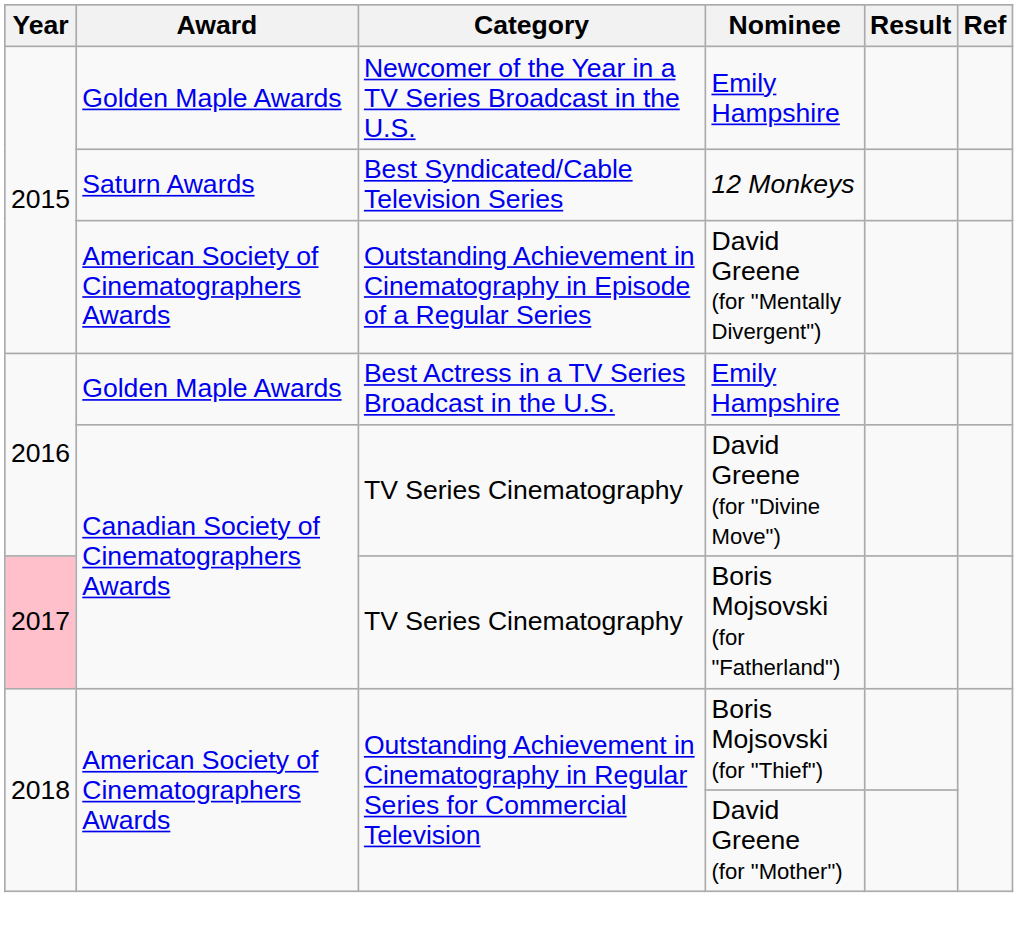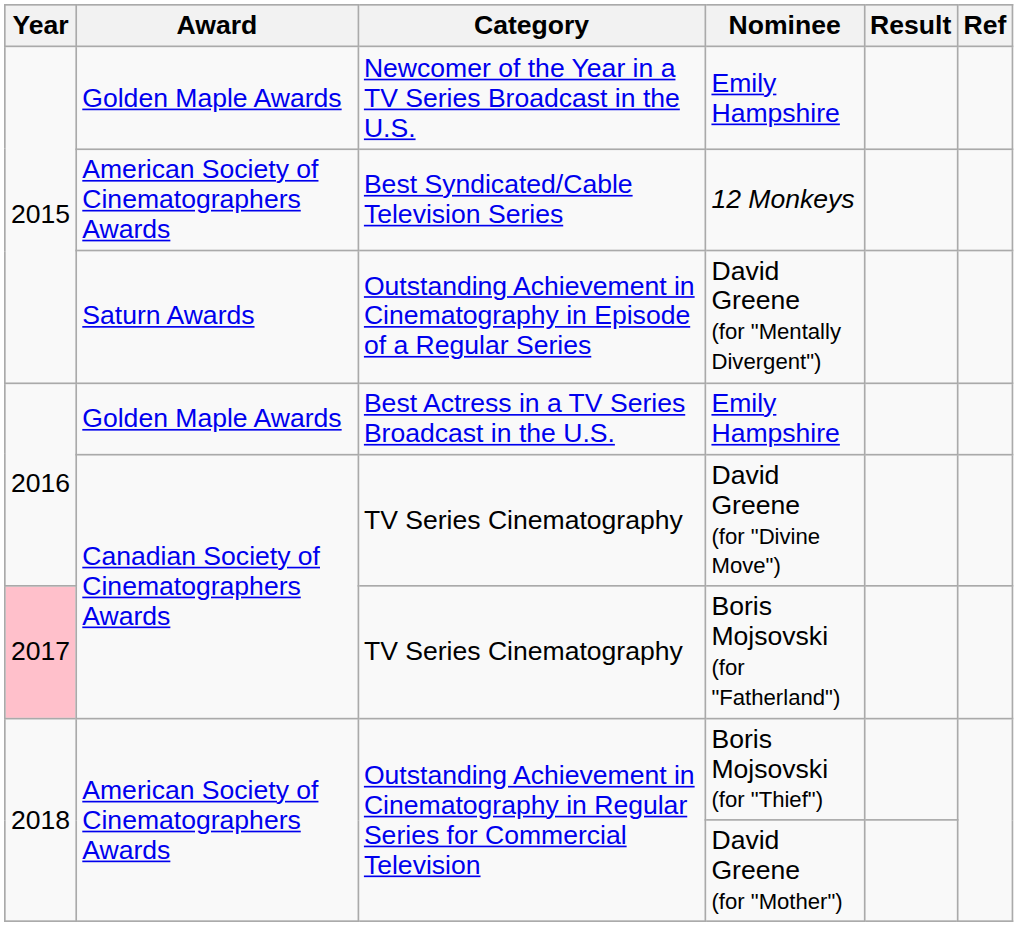12 Monkeys | Award: Saturn Awards -> American Society of Cinematographers Awards
David Greene (for "Mentally Divergent") | Award: American Society of Cinematographers Awards -> Saturn Awards
